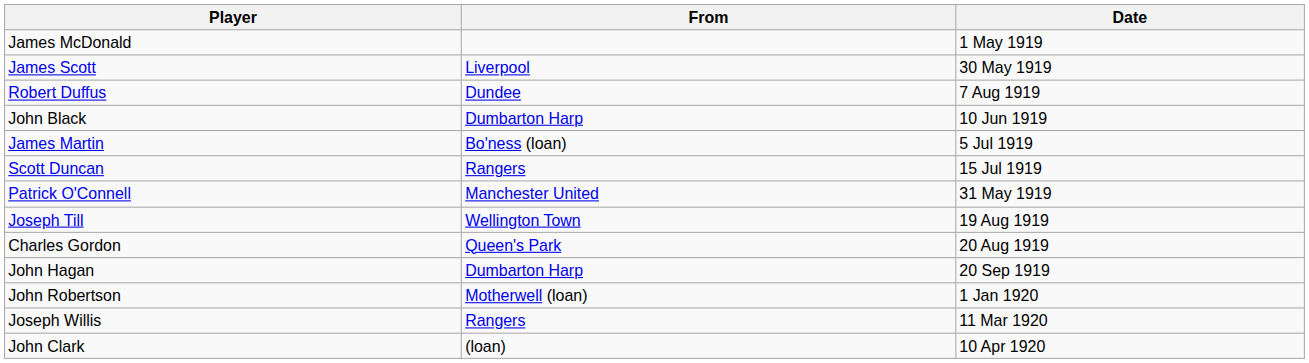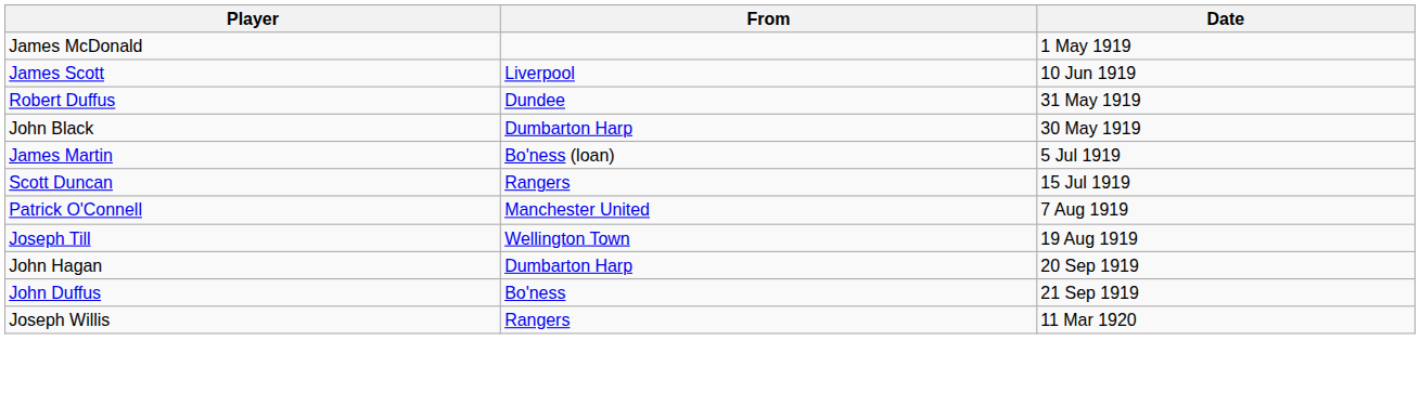James Scott | Date: 30 May 1919 -> 10 Jun 1919
Robert Duffus | Date: 7 Aug 1919 -> 31 May 1919
John Black | Date: 10 Jun 1919 -> 30 May 1919
Patrick O'Connell | Date: 31 May 1919 -> 7 Aug 1919
- row: Charles Gordon | Queen's Park | 20 Aug 1919
+ row: John Duffus | Bo'ness | 21 Sep 1919
- row: John Robertson | Motherwell (loan) | 1 Jan 1920
- row: John Clark | (loan) | 10 Apr 1920
